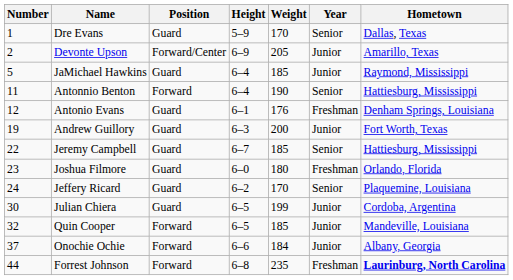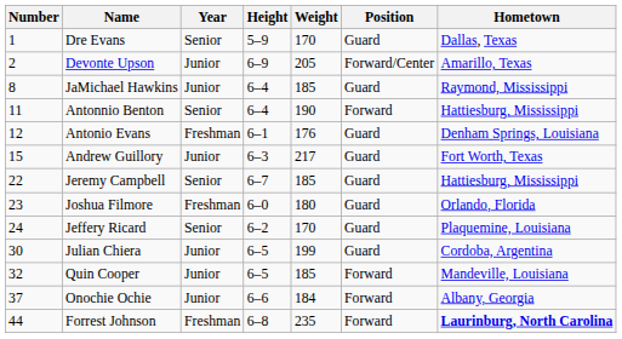columns swapped: Position <-> Year
JaMichael Hawkins | Number: 5 -> 8
Andrew Guillory | Number: 19 -> 15
Andrew Guillory | Weight: 200 -> 217
